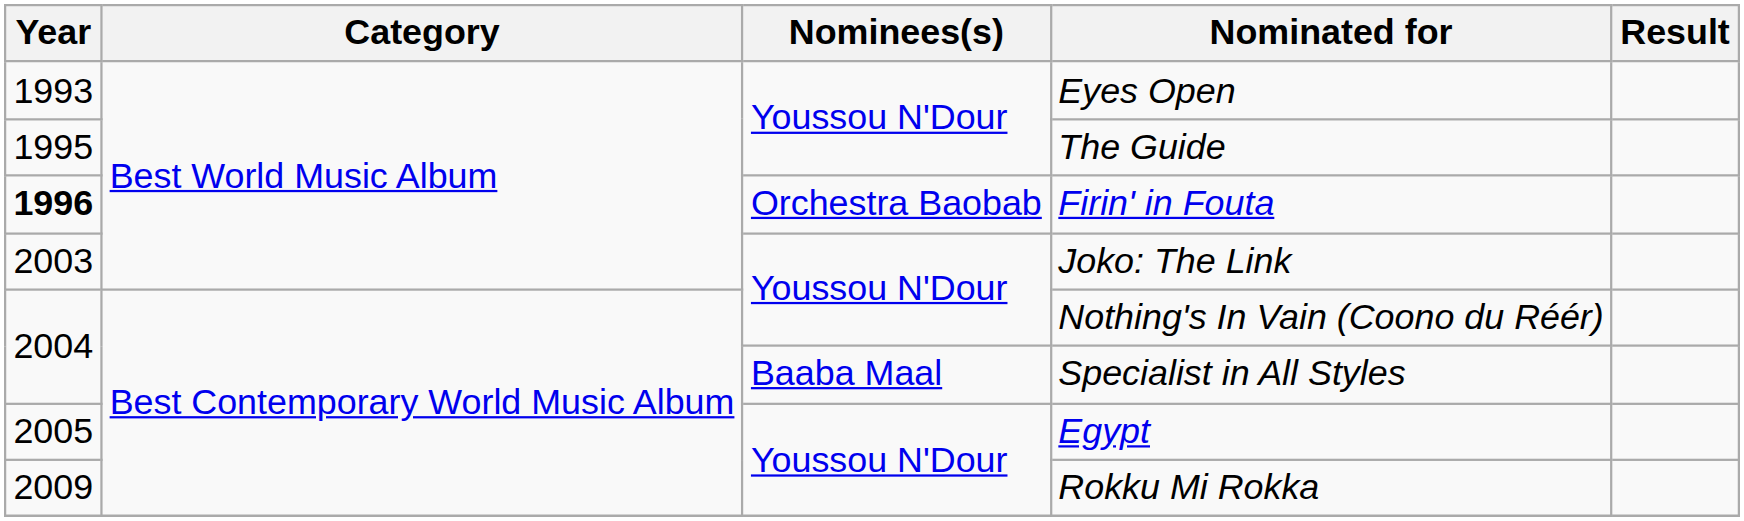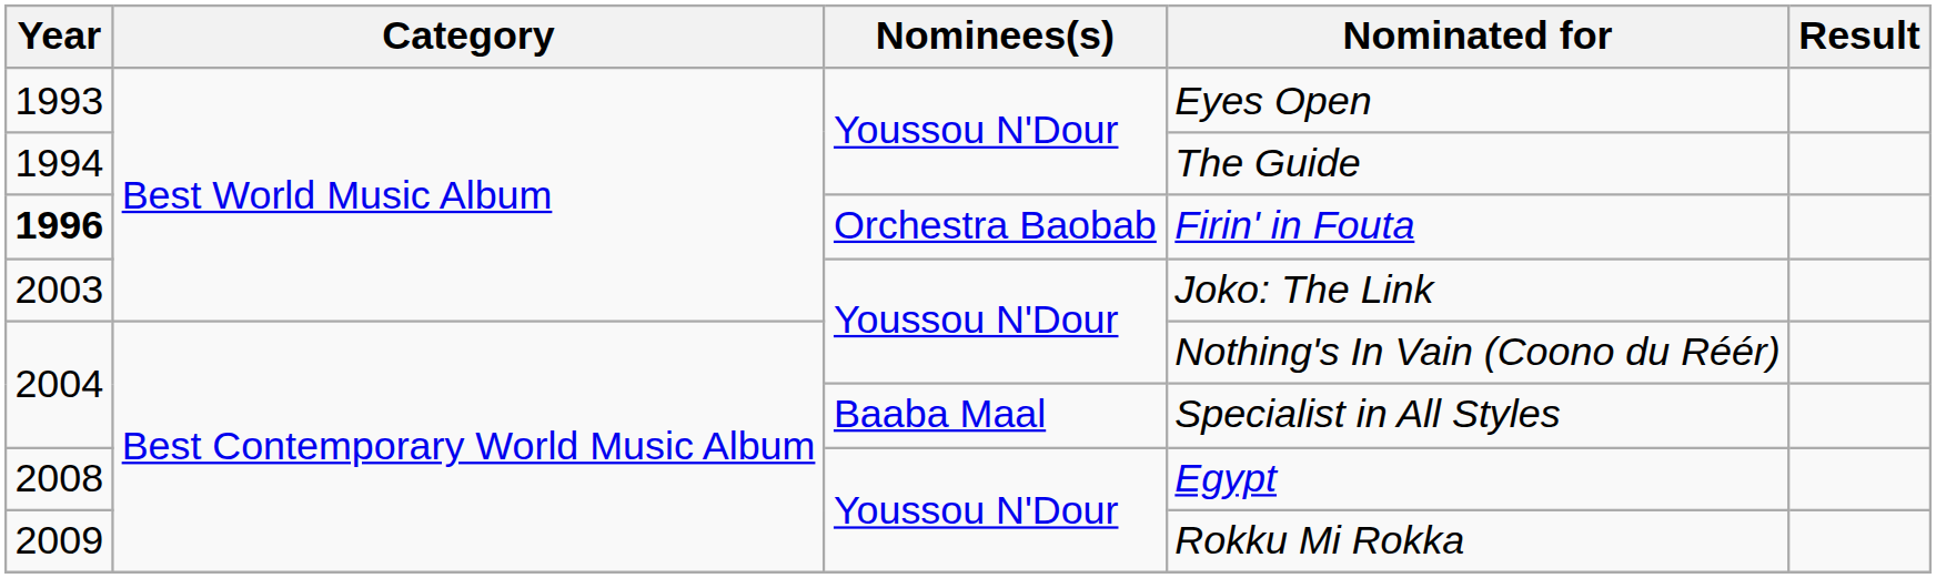The Guide | Year: 1995 -> 1994
Egypt | Year: 2005 -> 2008
